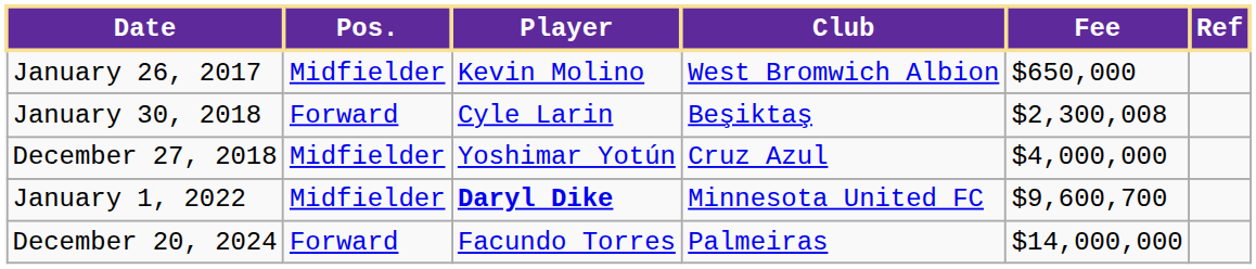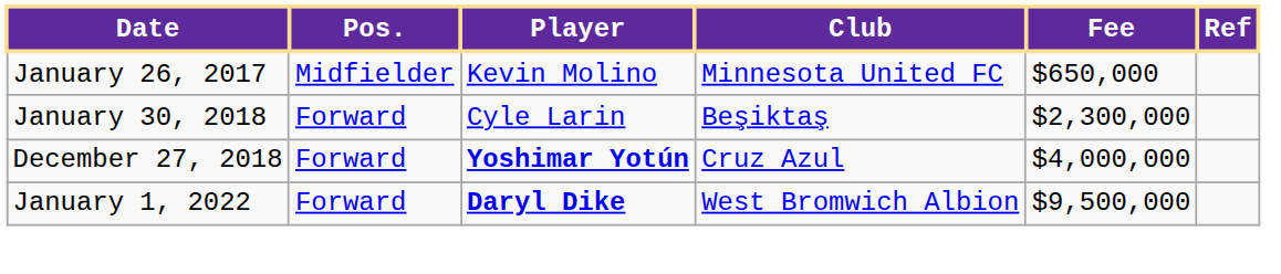January 26, 2017 | Club: West Bromwich Albion -> Minnesota United FC
January 30, 2018 | Fee: $2,300,008 -> $2,300,000
December 27, 2018 | Pos.: Midfielder -> Forward
December 27, 2018 | Player: normal -> bold
January 1, 2022 | Pos.: Midfielder -> Forward
January 1, 2022 | Club: Minnesota United FC -> West Bromwich Albion
January 1, 2022 | Fee: $9,600,700 -> $9,500,000
- row: December 20, 2024 | Forward | Facundo Torres | Palmeiras | $14,000,000
